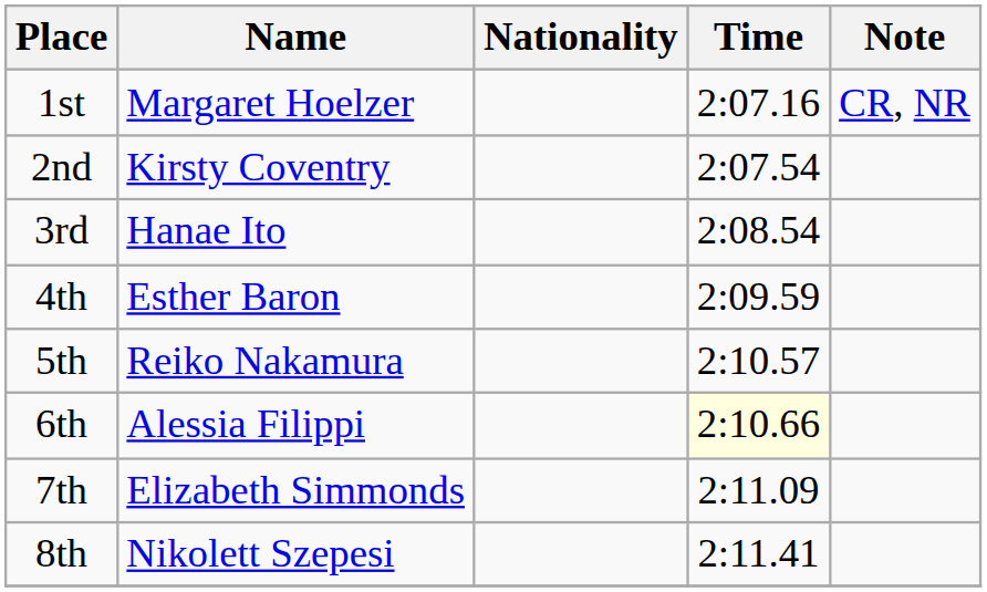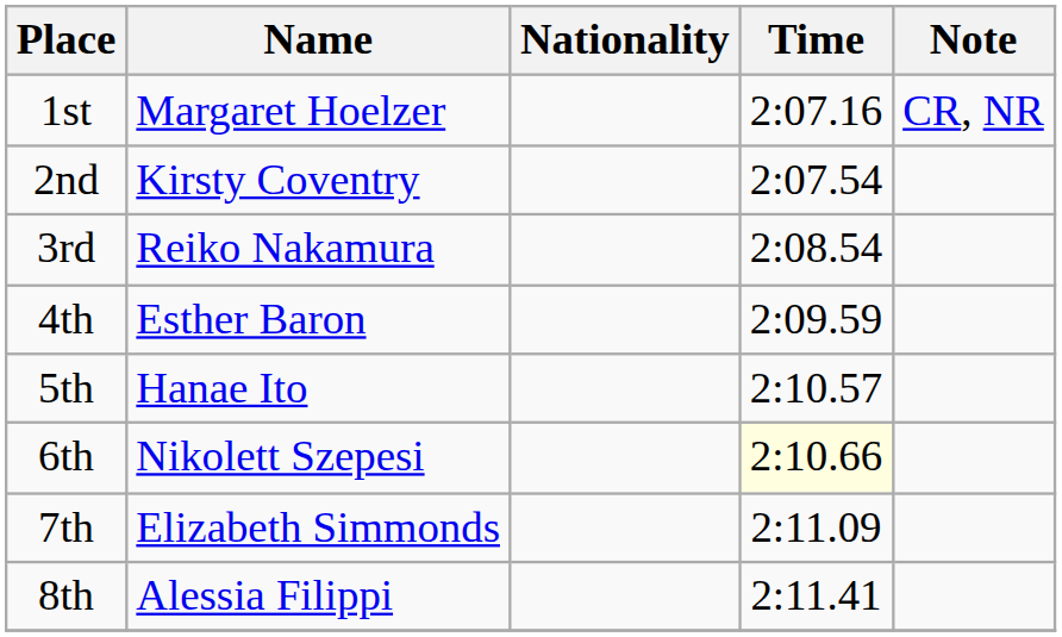3rd | Name: Hanae Ito -> Reiko Nakamura
5th | Name: Reiko Nakamura -> Hanae Ito
6th | Name: Alessia Filippi -> Nikolett Szepesi
8th | Name: Nikolett Szepesi -> Alessia Filippi
